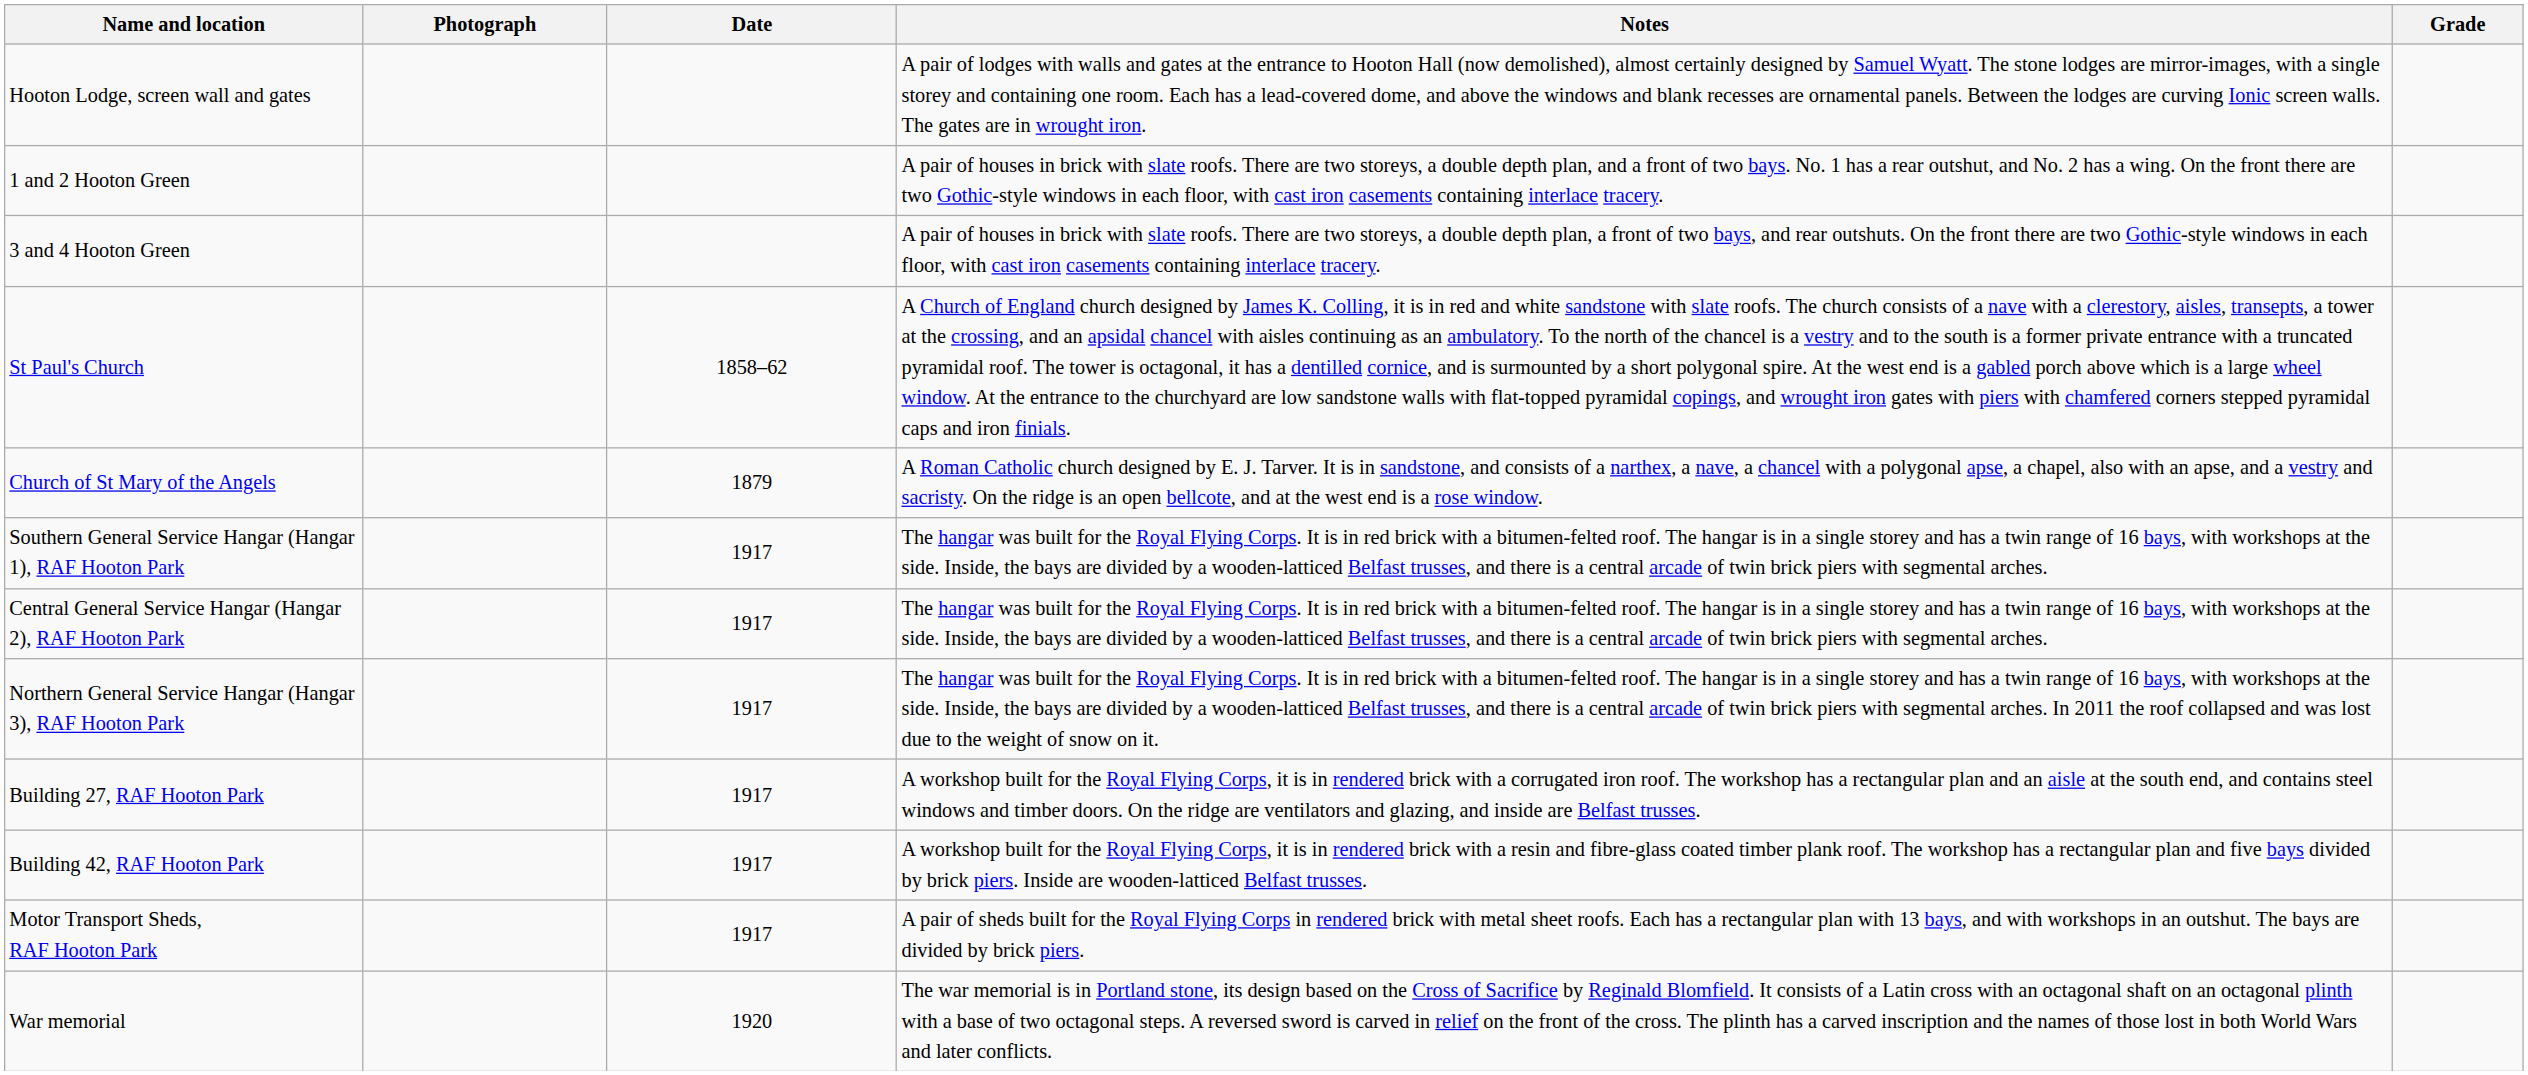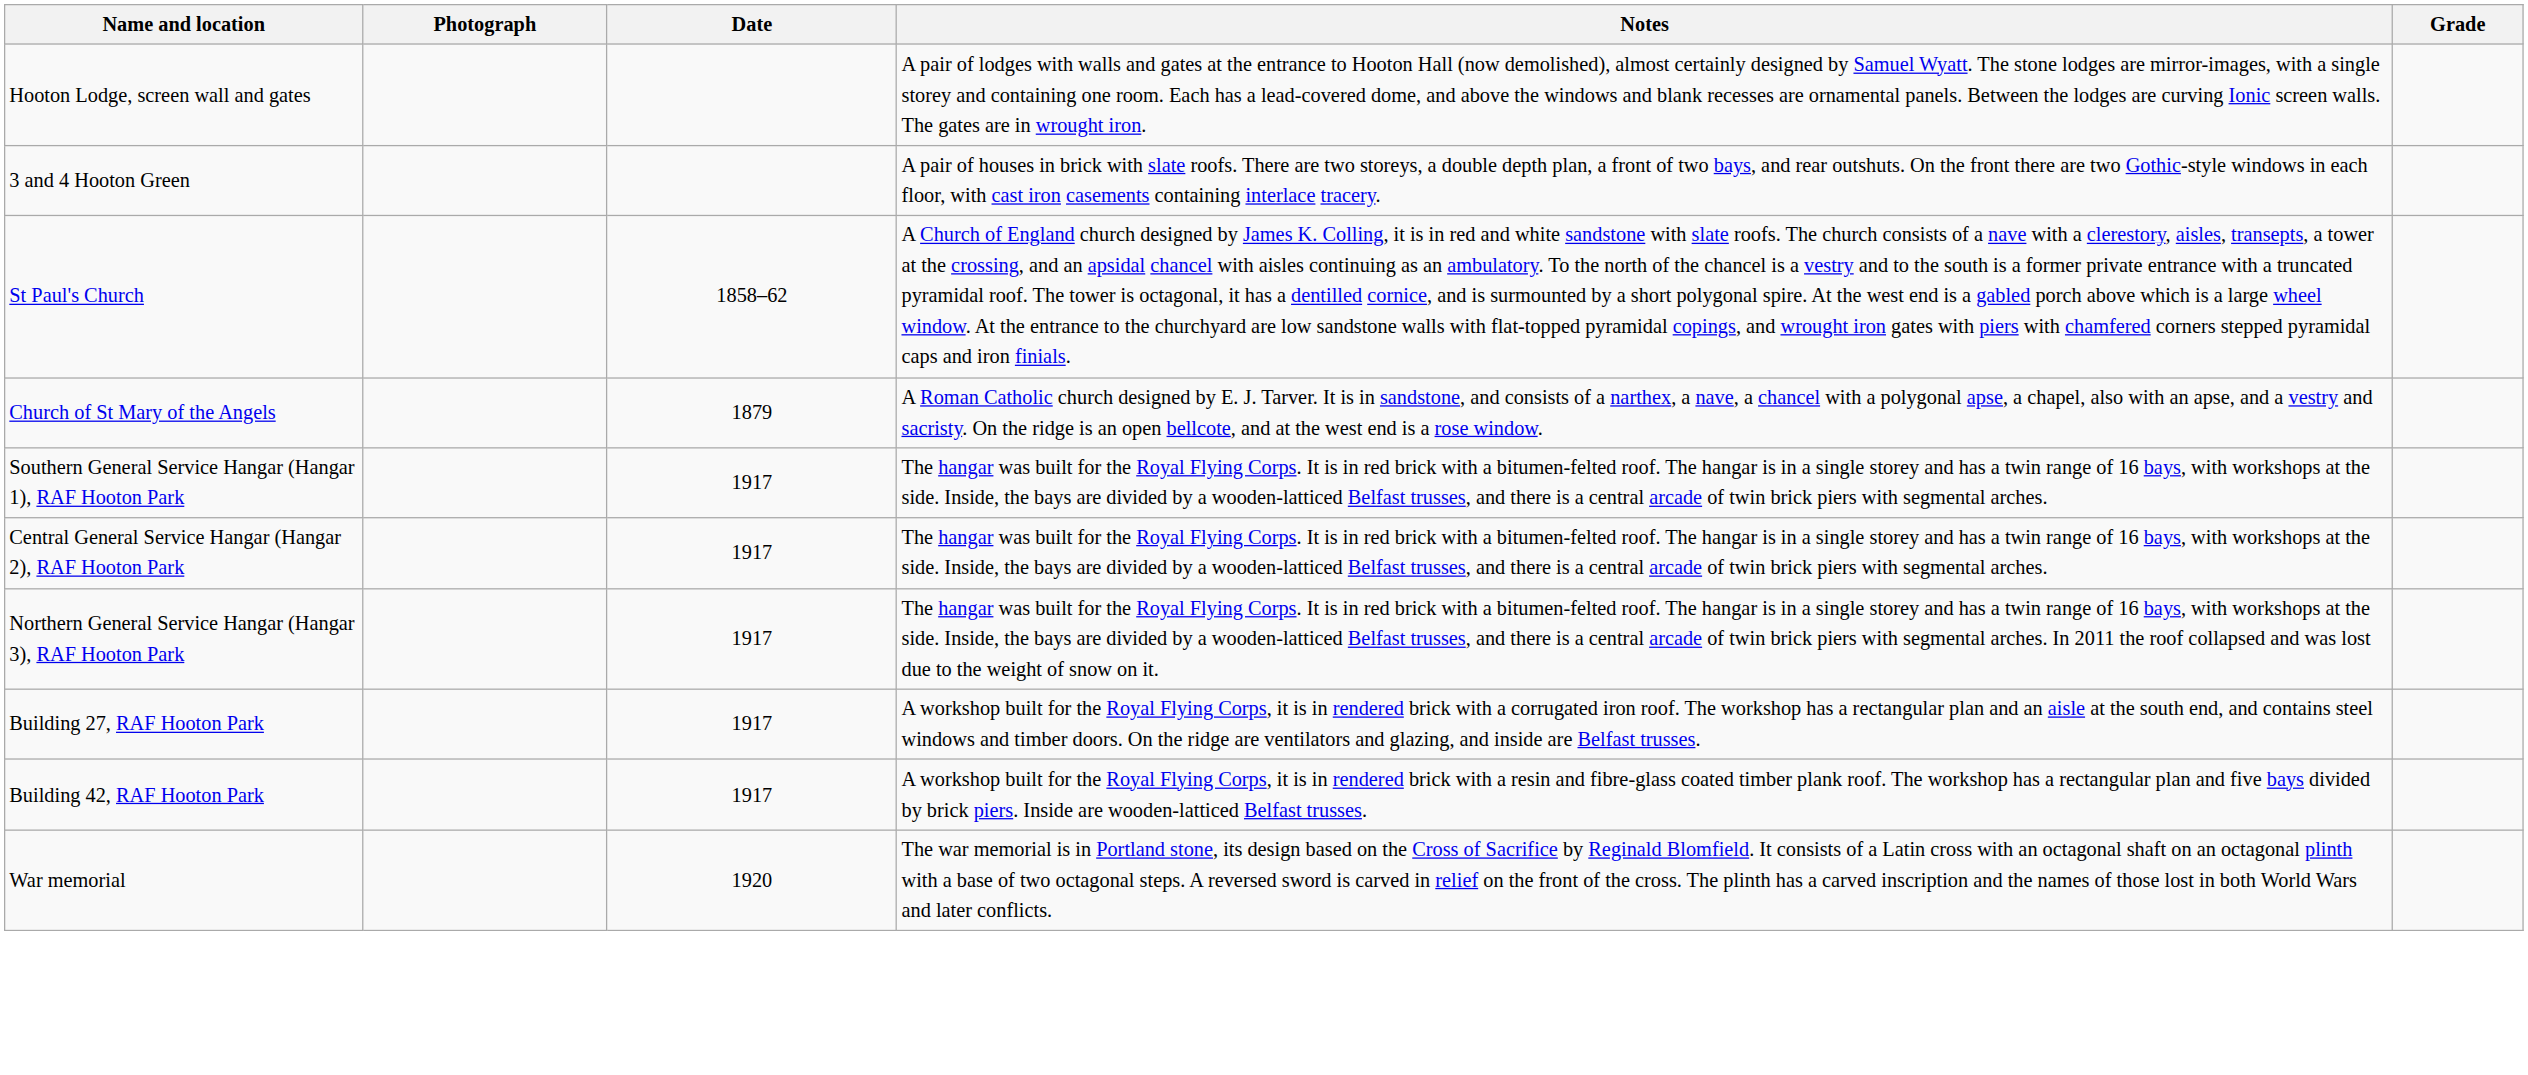- row: 1 and 2 Hooton Green | A pair of houses in brick with slate roofs. There are two storeys, a double depth plan, and a front of two bays. No. 1 has a rear outshut, and No. 2 has a wing. On the front there are two Gothic-style windows in each floor, with cast iron casements containing interlace tracery.
- row: Motor Transport Sheds, RAF Hooton Park | 1917 | A pair of sheds built for the Royal Flying Corps in rendered brick with metal sheet roofs. Each has a rectangular plan with 13 bays, and with workshops in an outshut. The bays are divided by brick piers.
